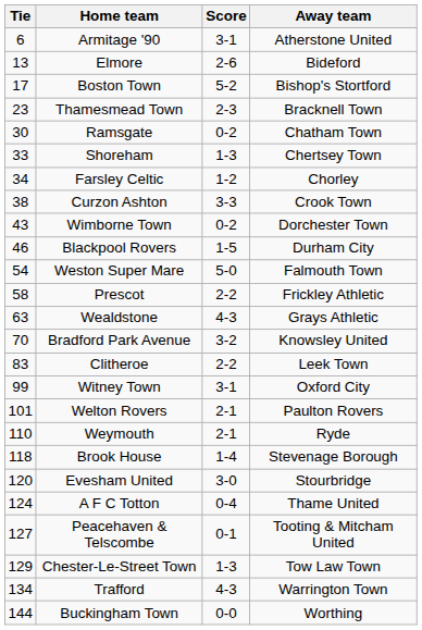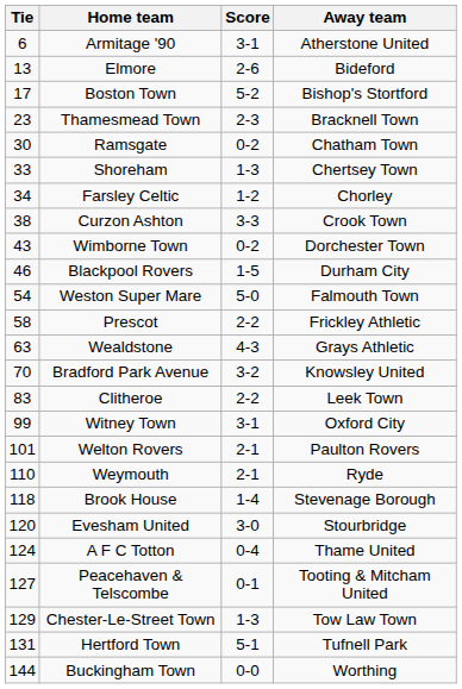+ row: 131 | Hertford Town | 5-1 | Tufnell Park
- row: 134 | Trafford | 4-3 | Warrington Town
